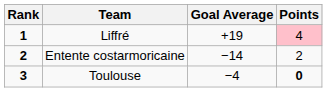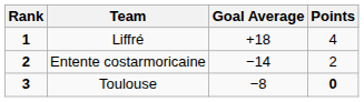Liffré | Goal Average: +19 -> +18
Liffré | Points: pink background -> no background
Toulouse | Goal Average: −4 -> −8
